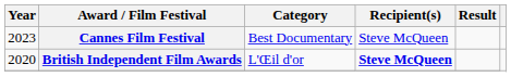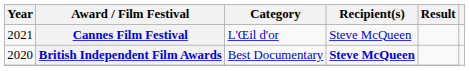Cannes Film Festival | Year: 2023 -> 2021
Cannes Film Festival | Category: Best Documentary -> L'Œil d'or
British Independent Film Awards | Category: L'Œil d'or -> Best Documentary
